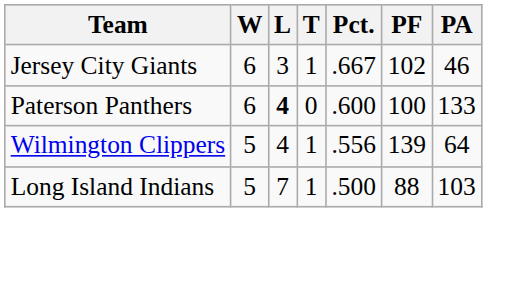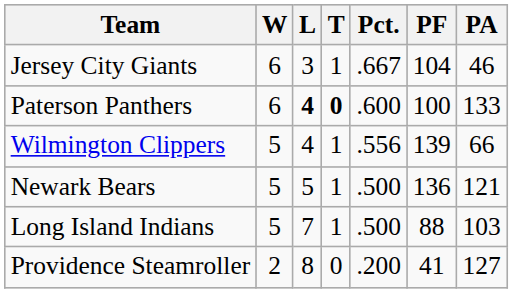Jersey City Giants | PF: 102 -> 104
Paterson Panthers | T: normal -> bold
Wilmington Clippers | PA: 64 -> 66
+ row: Newark Bears | 5 | 5 | 1 | .500 | 136 | 121
+ row: Providence Steamroller | 2 | 8 | 0 | .200 | 41 | 127
